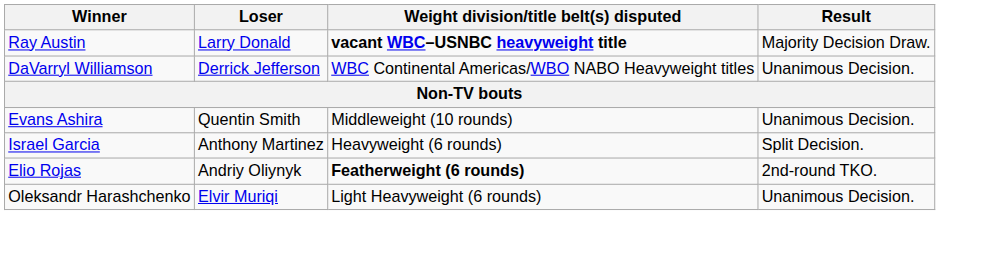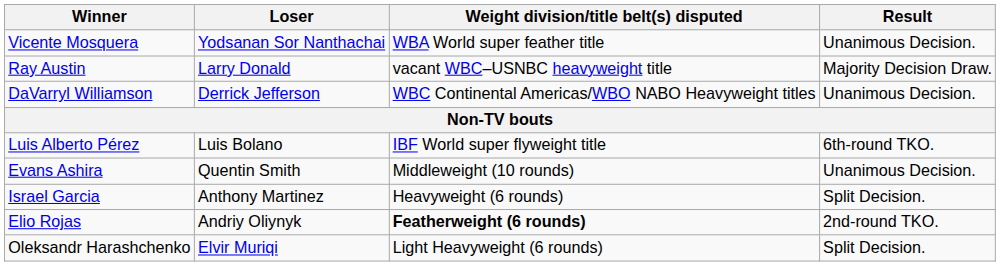+ row: Vicente Mosquera | Yodsanan Sor Nanthachai | WBA World super feather title | Unanimous Decision.
Ray Austin | Weight division/title belt(s) disputed: bold -> normal
+ row: Luis Alberto Pérez | Luis Bolano | IBF World super flyweight title | 6th-round TKO.
Oleksandr Harashchenko | Result: Unanimous Decision. -> Split Decision.
